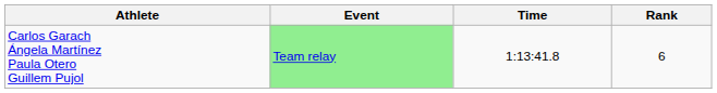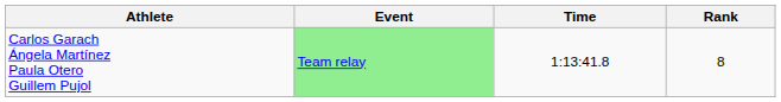Carlos Garach Ángela Martínez Paula Otero Guillem Pujol | Rank: 6 -> 8
